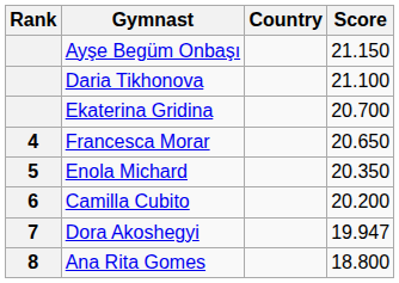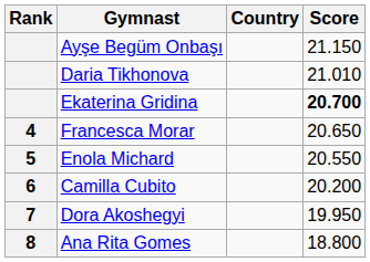Daria Tikhonova | Score: 21.100 -> 21.010
Ekaterina Gridina | Score: normal -> bold
Enola Michard | Score: 20.350 -> 20.550
Dora Akoshegyi | Score: 19.947 -> 19.950
